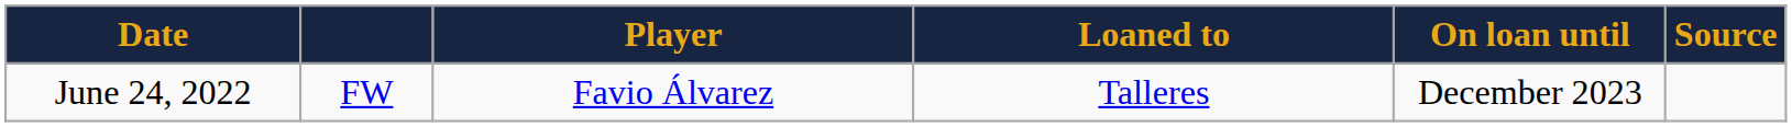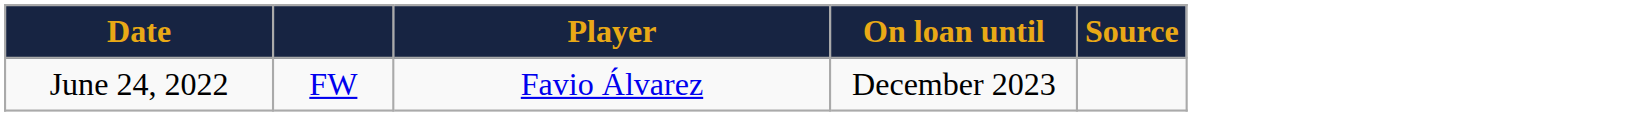- column: Loaned to | Talleres
